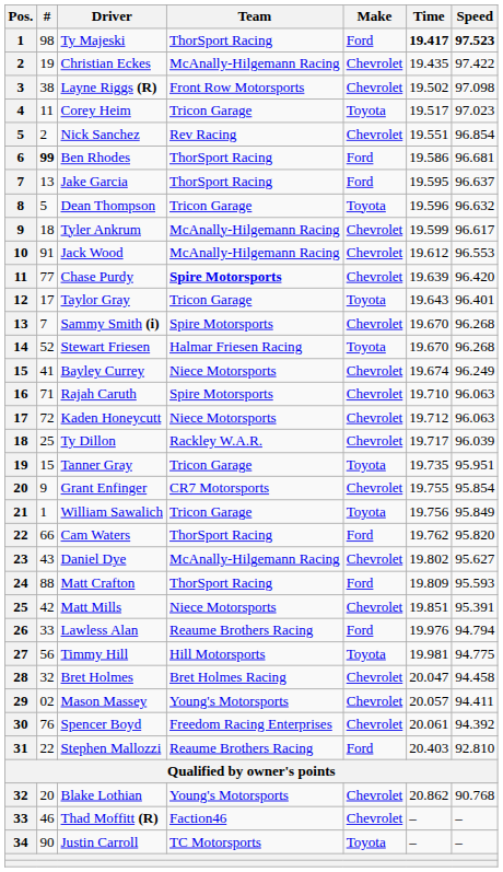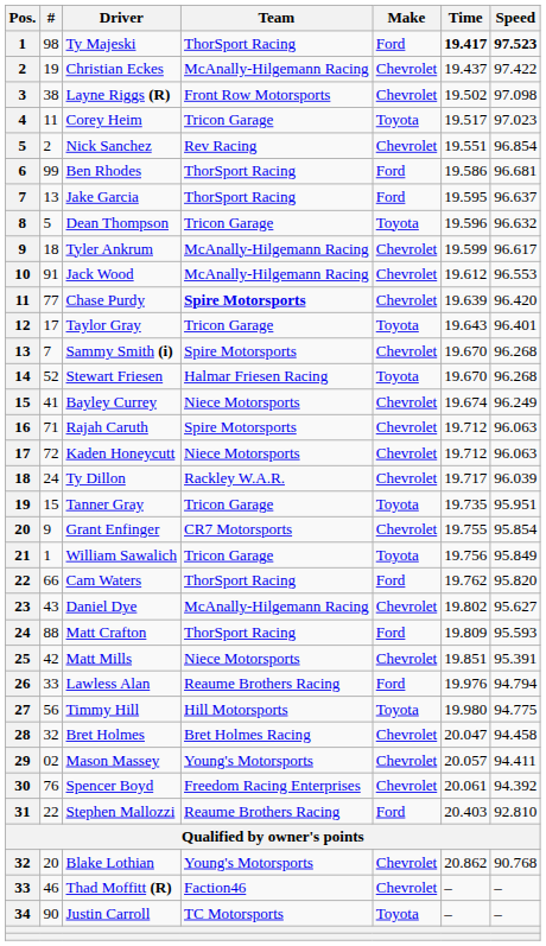Christian Eckes | Time: 19.435 -> 19.437
Ben Rhodes | #: bold -> normal
Rajah Caruth | Time: 19.710 -> 19.712
Ty Dillon | #: 25 -> 24
Timmy Hill | Time: 19.981 -> 19.980
